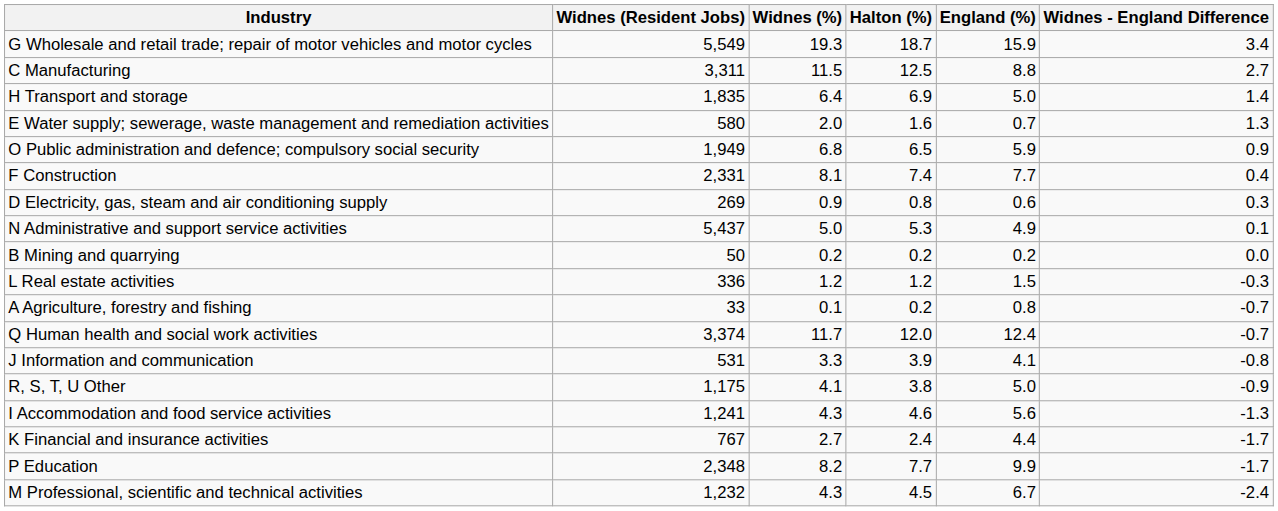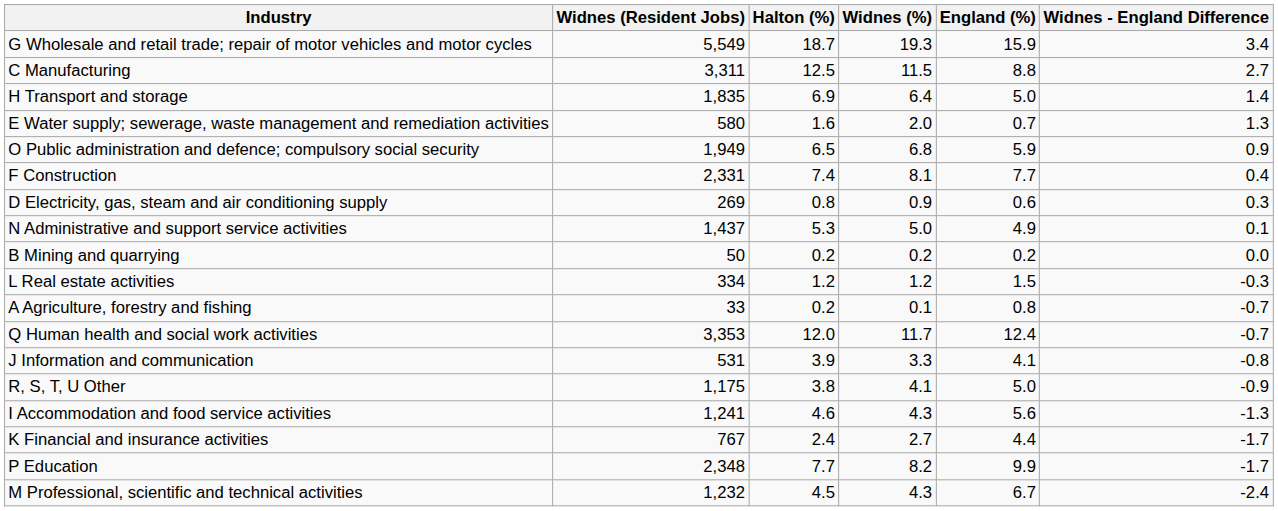columns swapped: Widnes (%) <-> Halton (%)
N Administrative and support service activities | Widnes (Resident Jobs): 5,437 -> 1,437
L Real estate activities | Widnes (Resident Jobs): 336 -> 334
Q Human health and social work activities | Widnes (Resident Jobs): 3,374 -> 3,353
